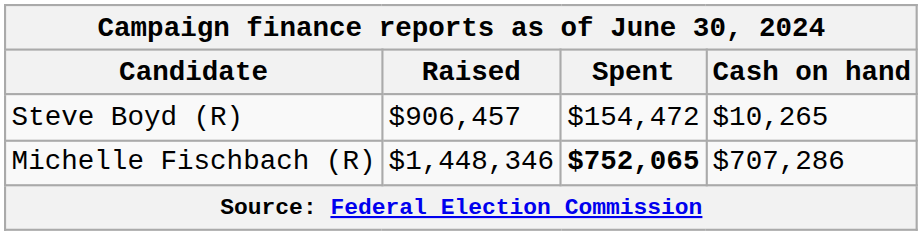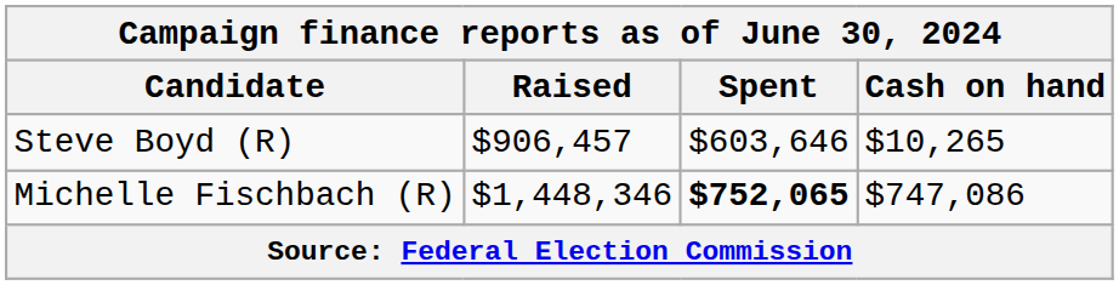Steve Boyd (R) | Spent: $154,472 -> $603,646
Michelle Fischbach (R) | Cash on hand: $707,286 -> $747,086
